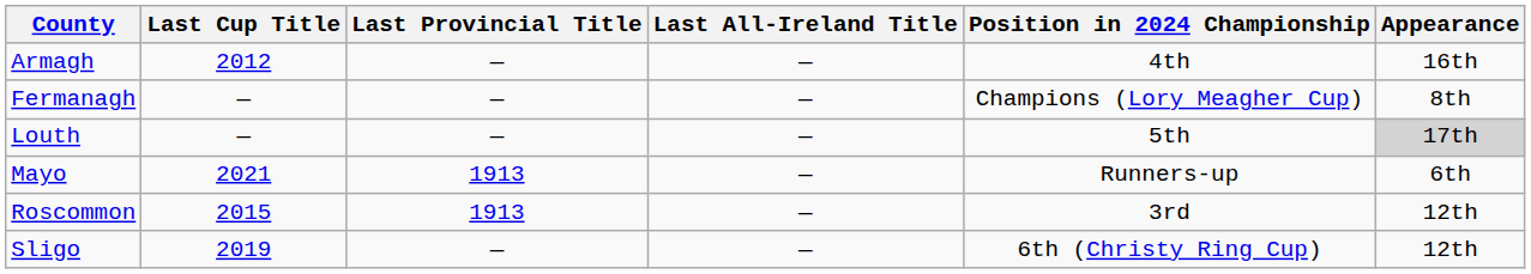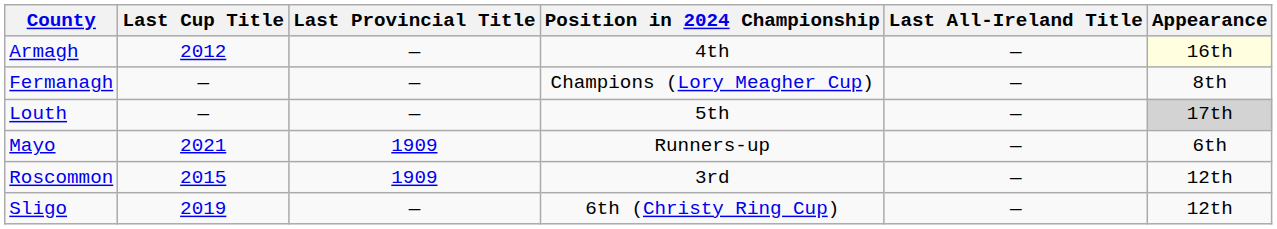columns swapped: Last All-Ireland Title <-> Position in 2024 Championship
Armagh | Appearance: no background -> lightyellow background
Mayo | Last Provincial Title: 1913 -> 1909
Roscommon | Last Provincial Title: 1913 -> 1909
